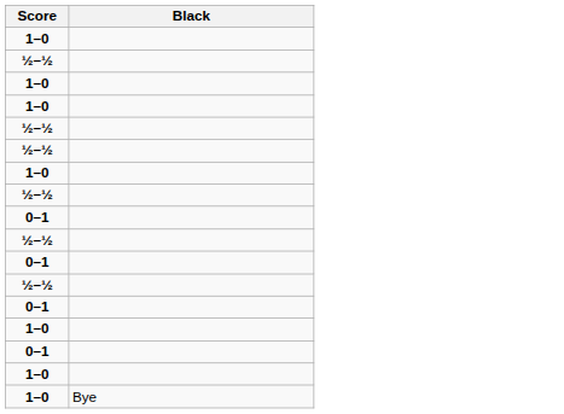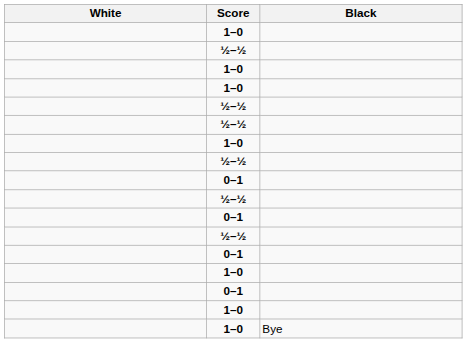+ column: White
